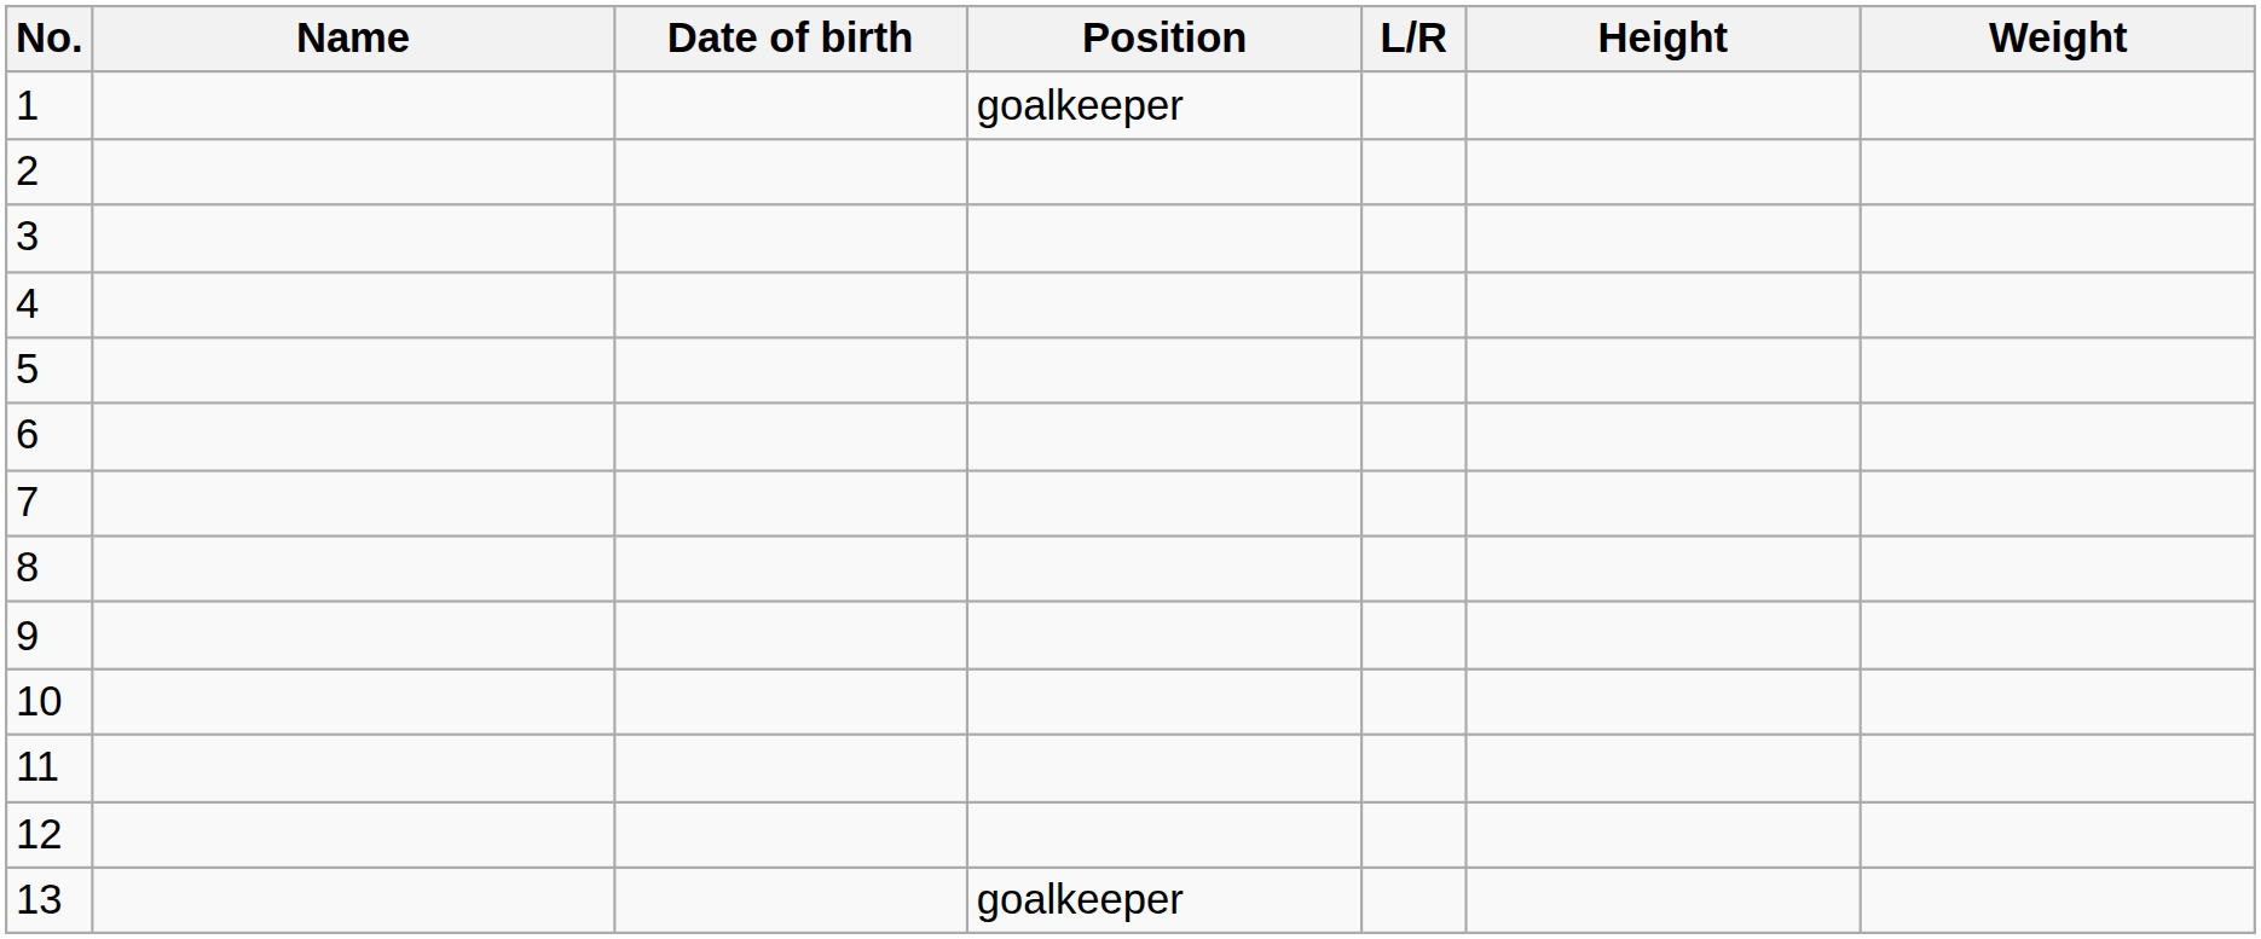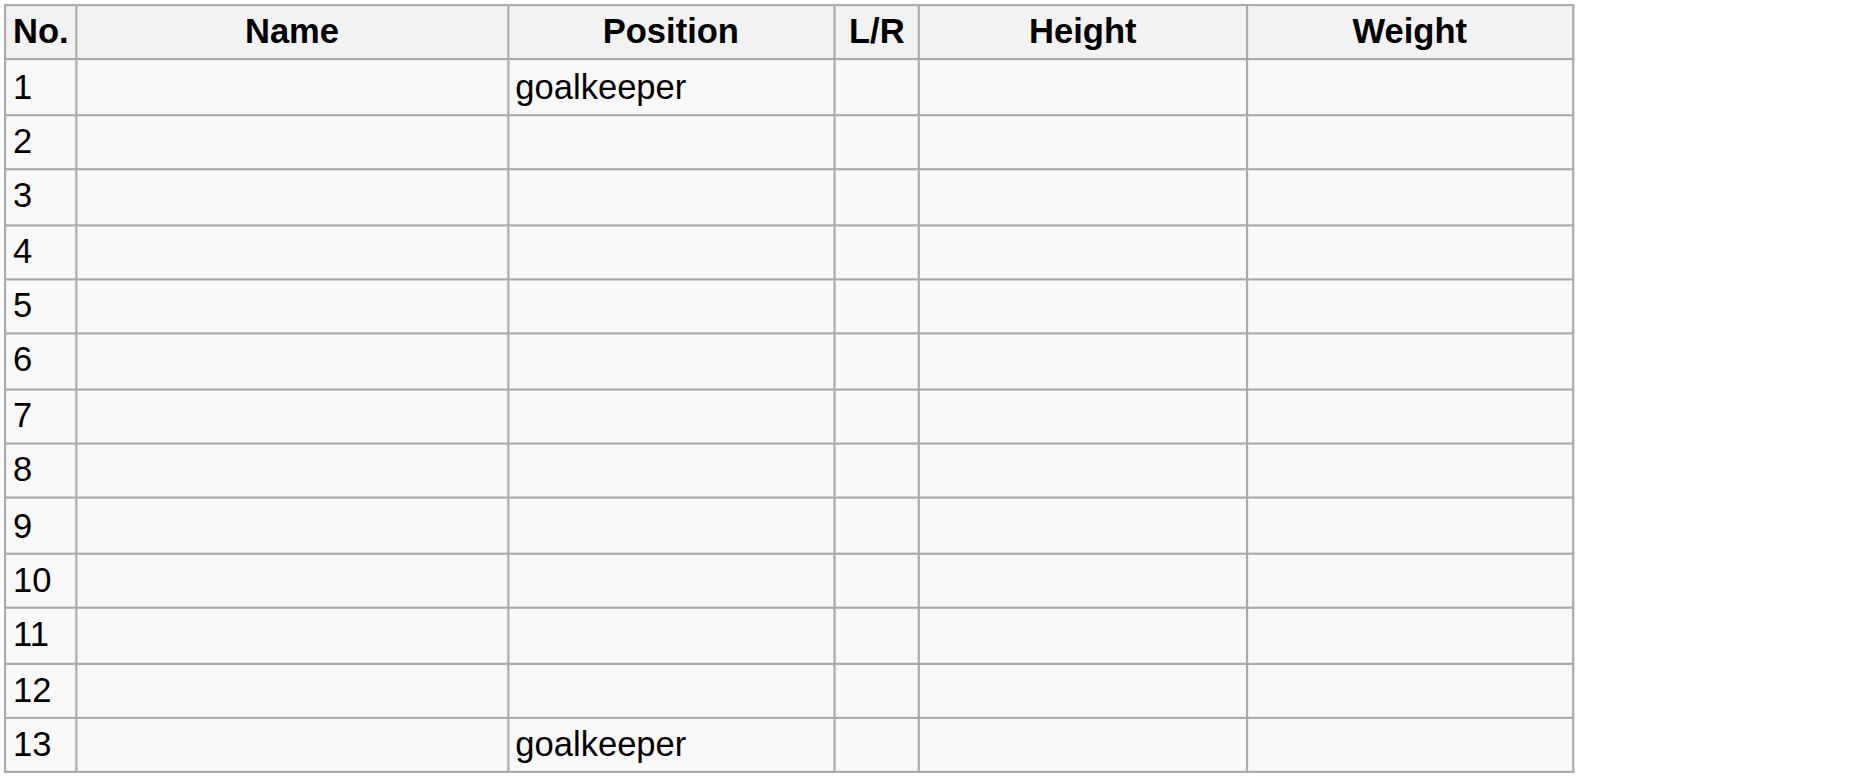- column: Date of birth
